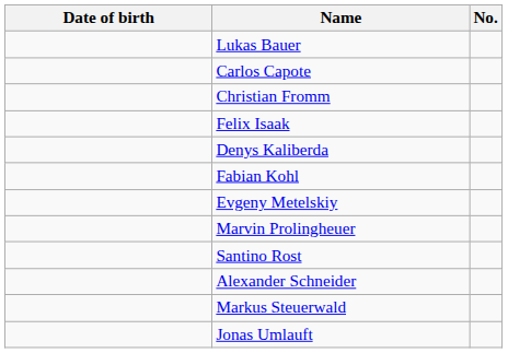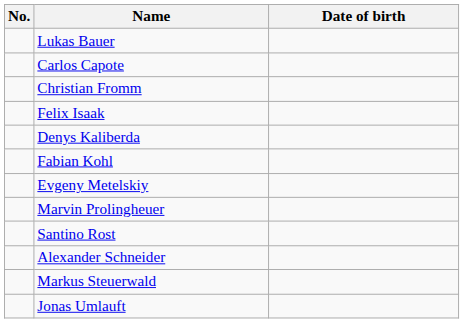columns swapped: No. <-> Date of birth
